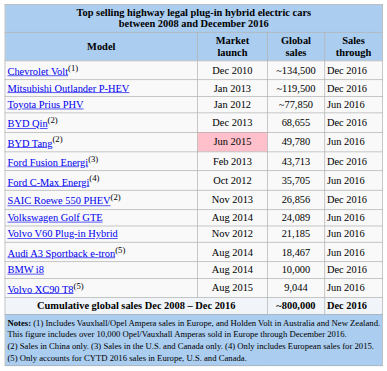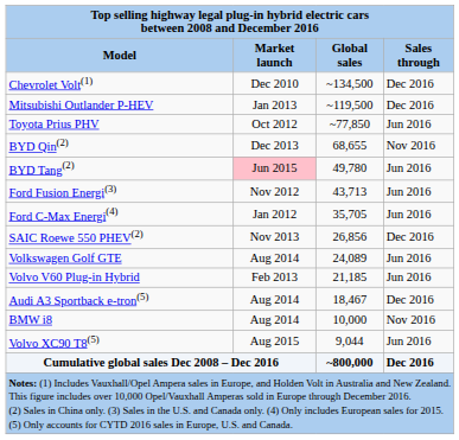Toyota Prius PHV | Market launch: Jan 2012 -> Oct 2012
BYD Qin(2) | Sales through: Dec 2016 -> Nov 2016
Ford Fusion Energi(3) | Market launch: Feb 2013 -> Nov 2012
Ford Fusion Energi(3) | Sales through: Dec 2016 -> Jun 2016
Ford C-Max Energi(4) | Market launch: Oct 2012 -> Jan 2012
Volvo V60 Plug-in Hybrid | Market launch: Nov 2012 -> Feb 2013
Audi A3 Sportback e-tron(5) | Sales through: Jun 2016 -> Dec 2016
BMW i8 | Sales through: Dec 2016 -> Nov 2016
